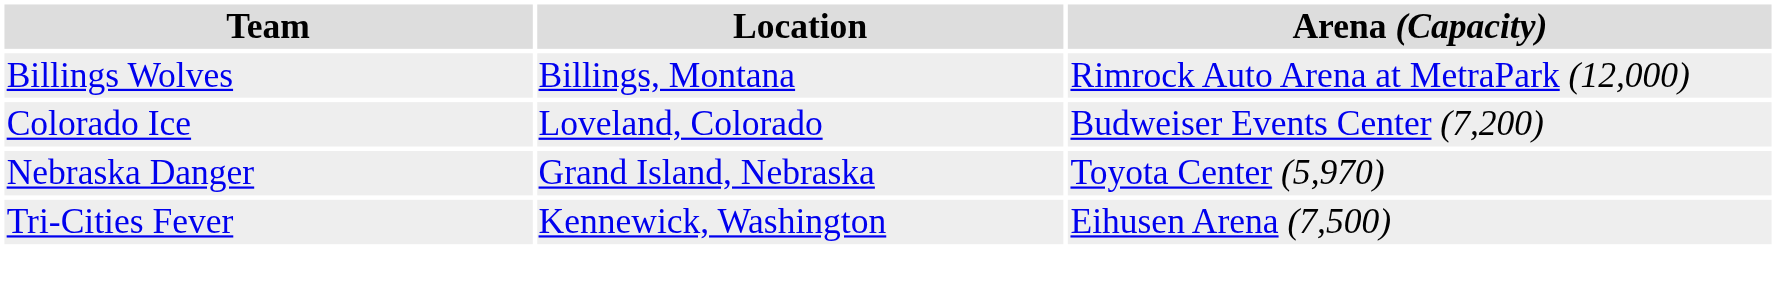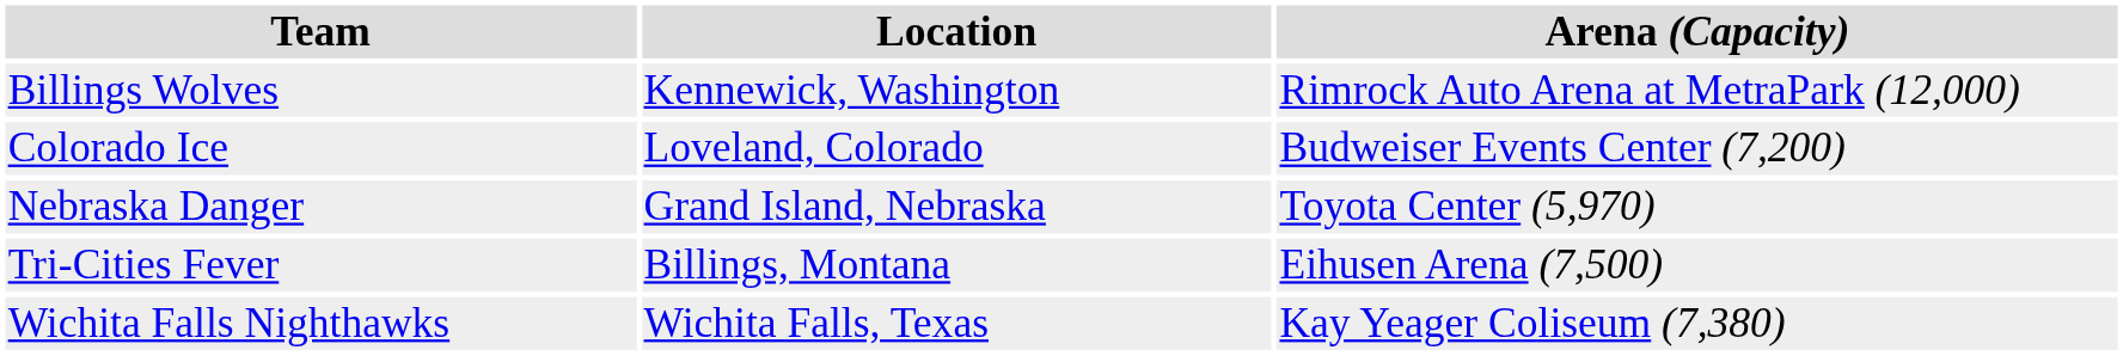Billings Wolves | Location: Billings, Montana -> Kennewick, Washington
Tri-Cities Fever | Location: Kennewick, Washington -> Billings, Montana
+ row: Wichita Falls Nighthawks | Wichita Falls, Texas | Kay Yeager Coliseum (7,380)
